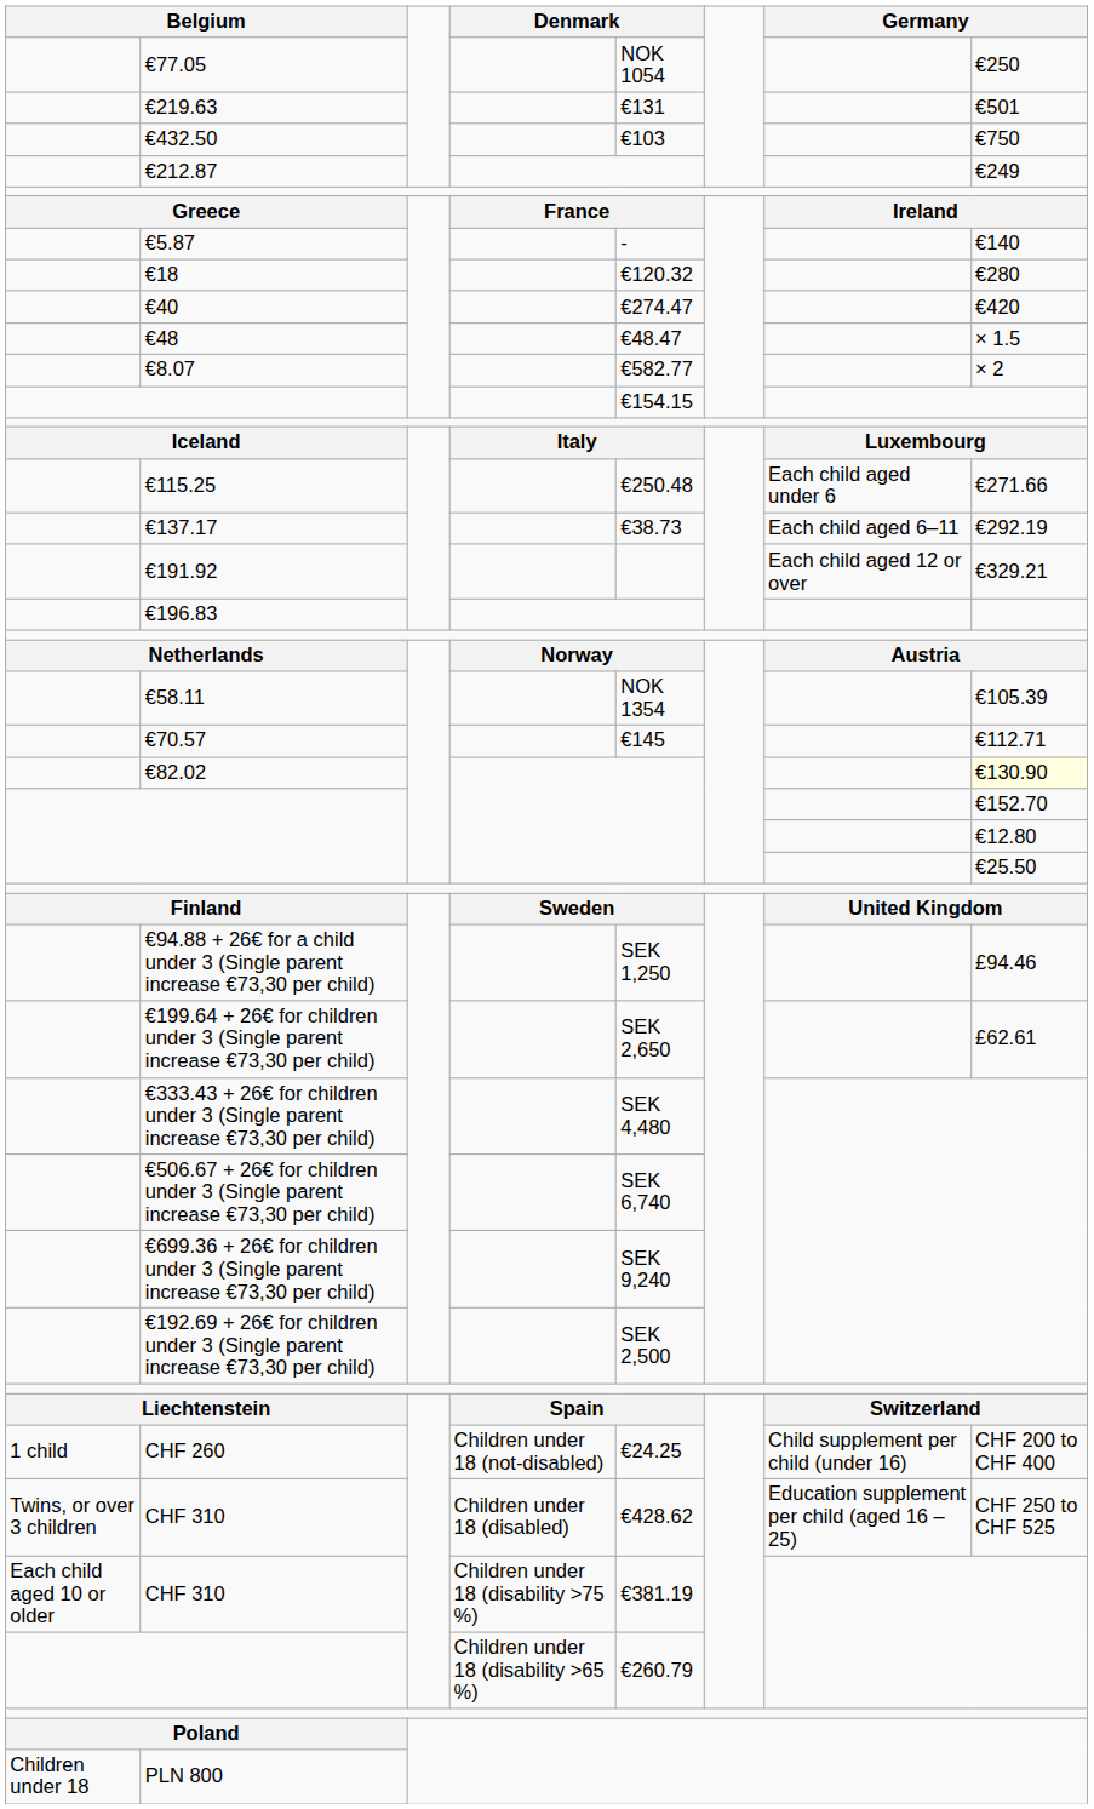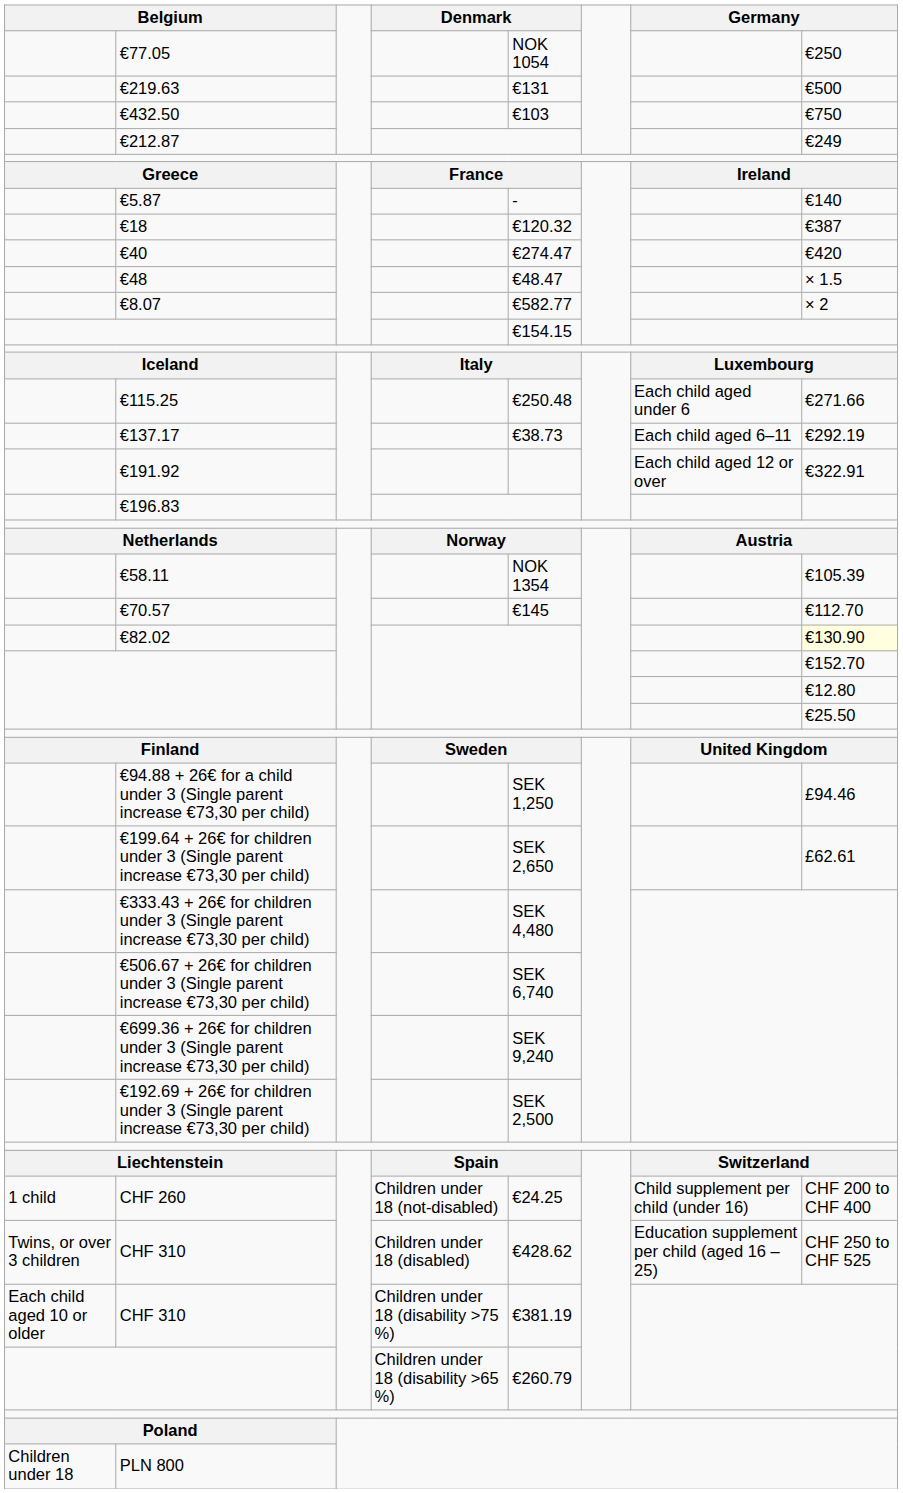€219.63 | column 8: €501 -> €500
€18 | column 8: €280 -> €387
€191.92 | column 8: €329.21 -> €322.91
€70.57 | column 8: €112.71 -> €112.70
